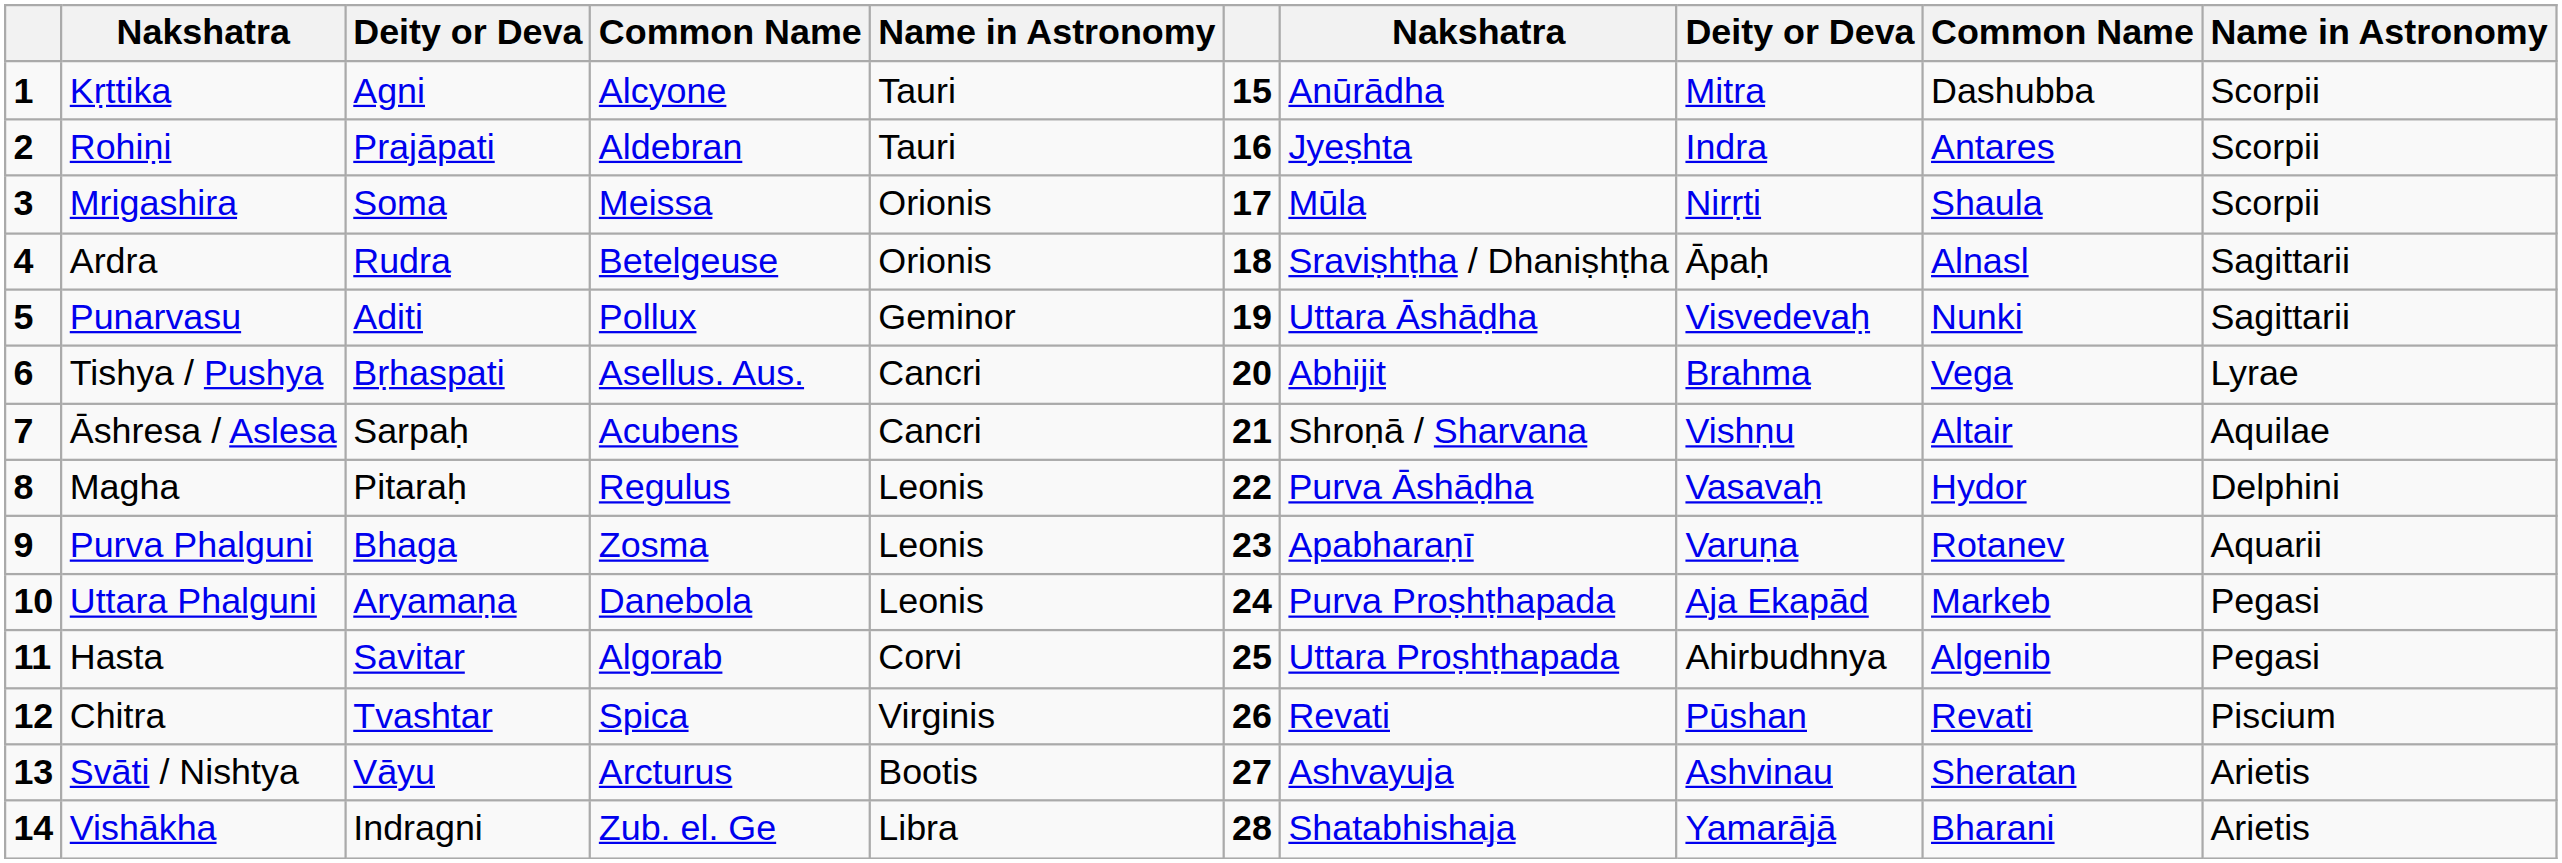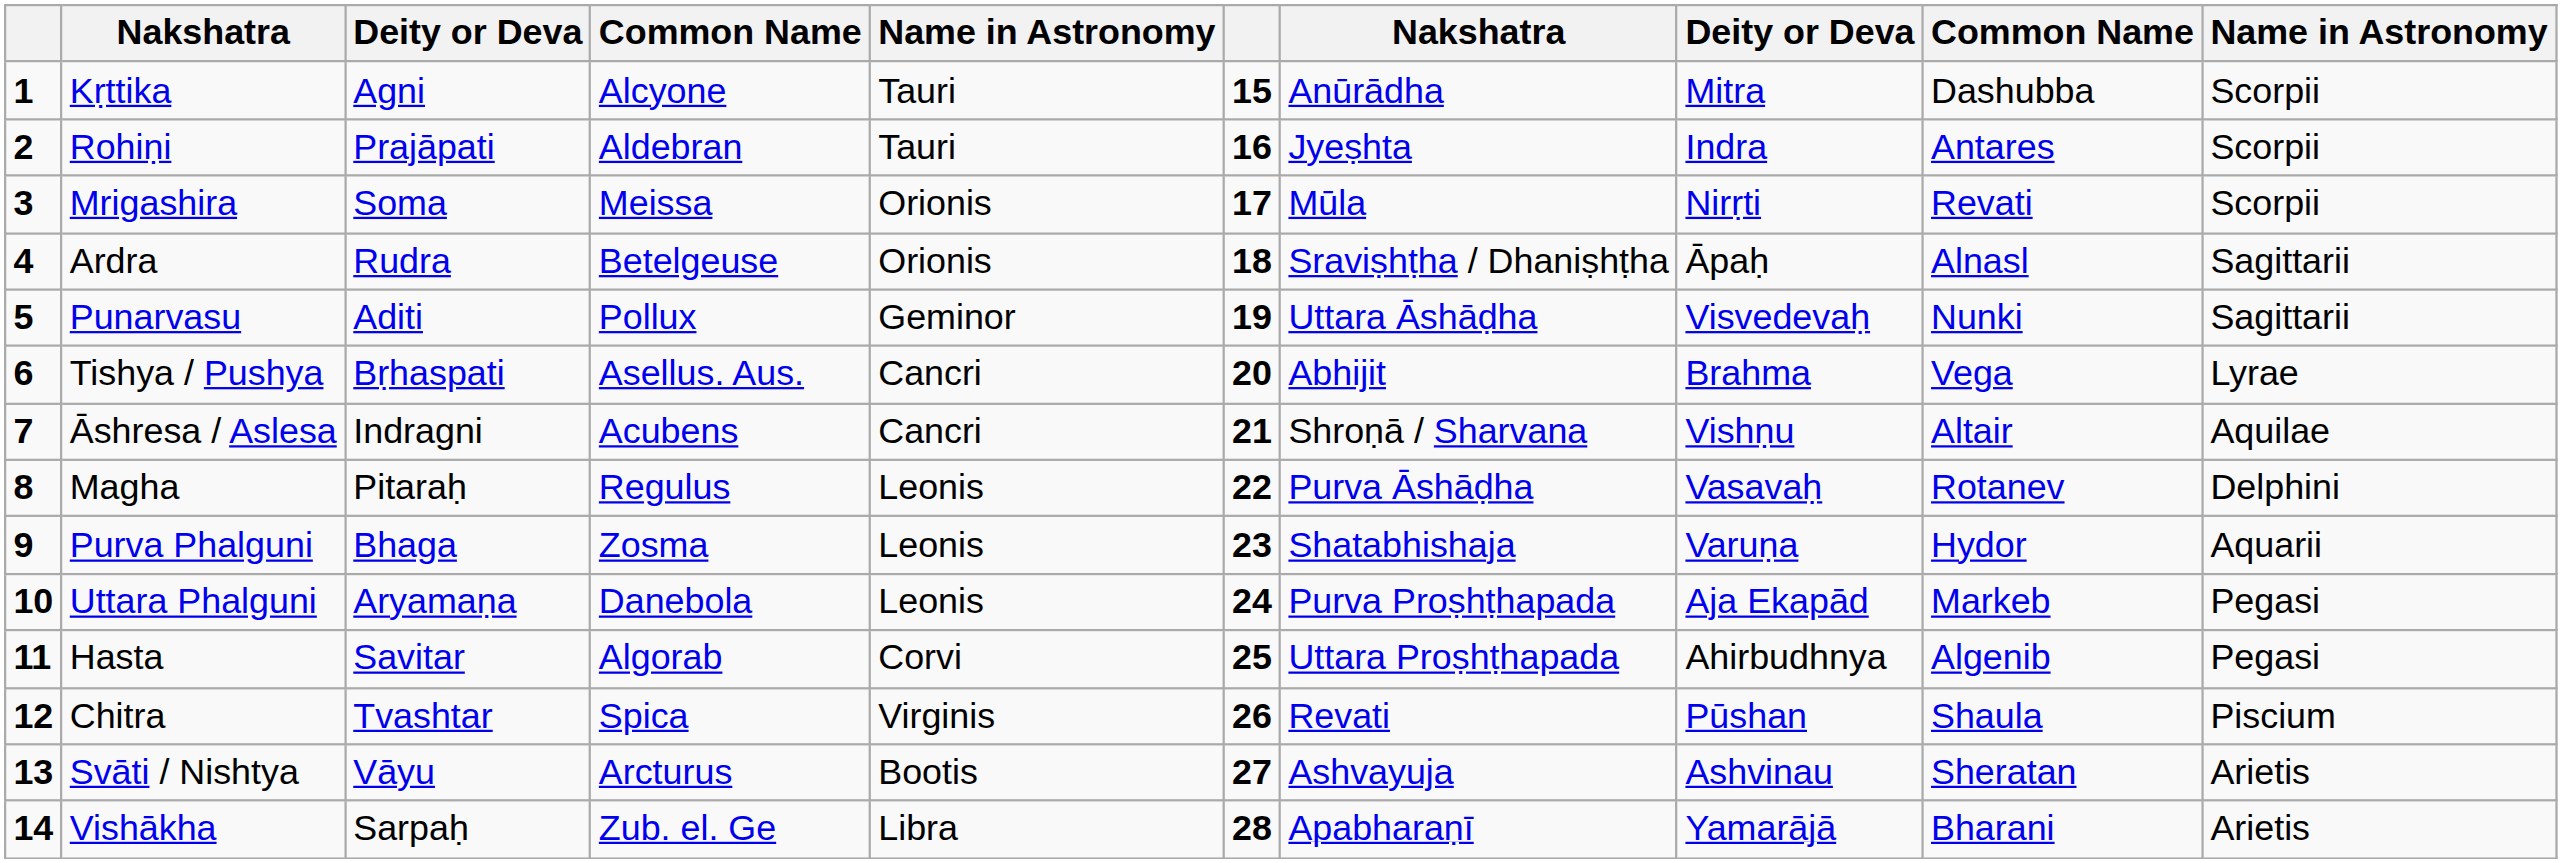Mrigashira | column 9: Shaula -> Revati
Āshresa / Aslesa | column 3: Sarpaḥ -> Indragni
Magha | column 9: Hydor -> Rotanev
Purva Phalguni | column 7: Apabharaṇī -> Shatabhishaja
Purva Phalguni | column 9: Rotanev -> Hydor
Chitra | column 9: Revati -> Shaula
Vishākha | column 3: Indragni -> Sarpaḥ
Vishākha | column 7: Shatabhishaja -> Apabharaṇī
